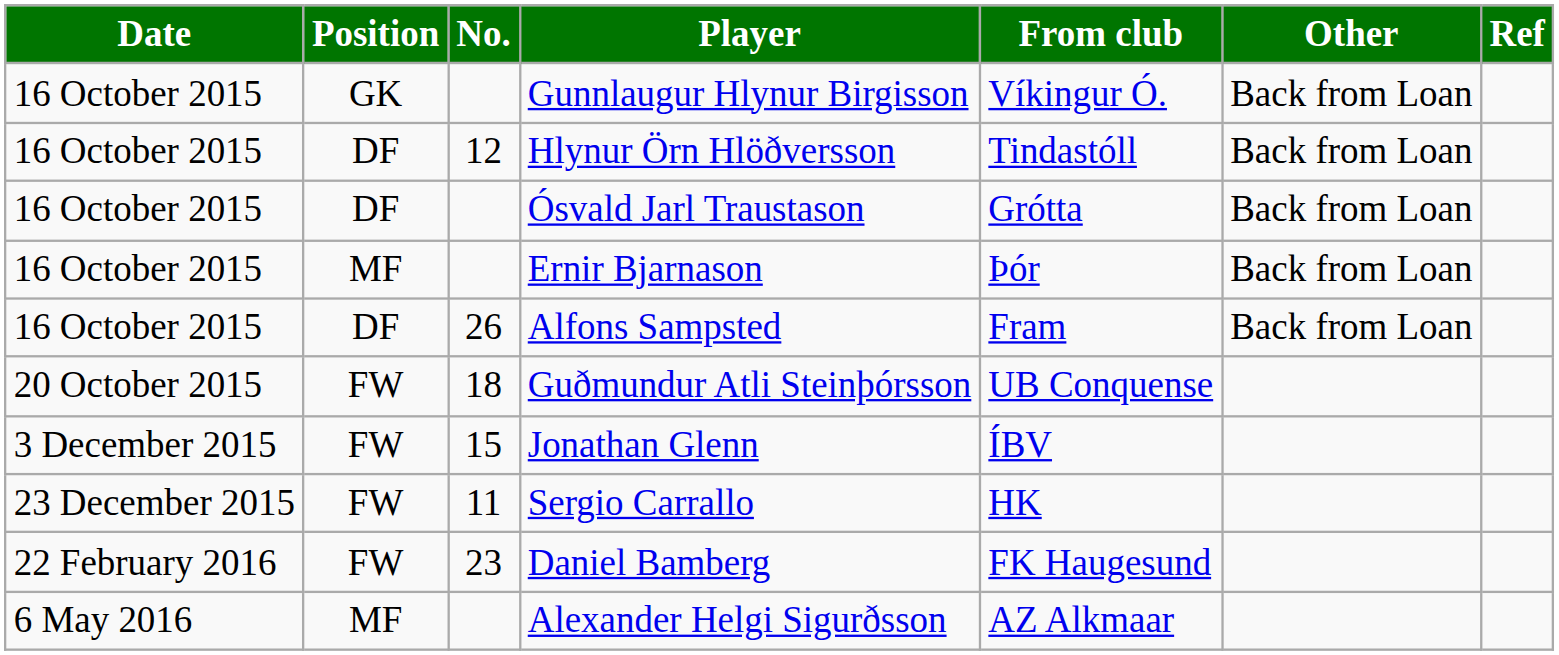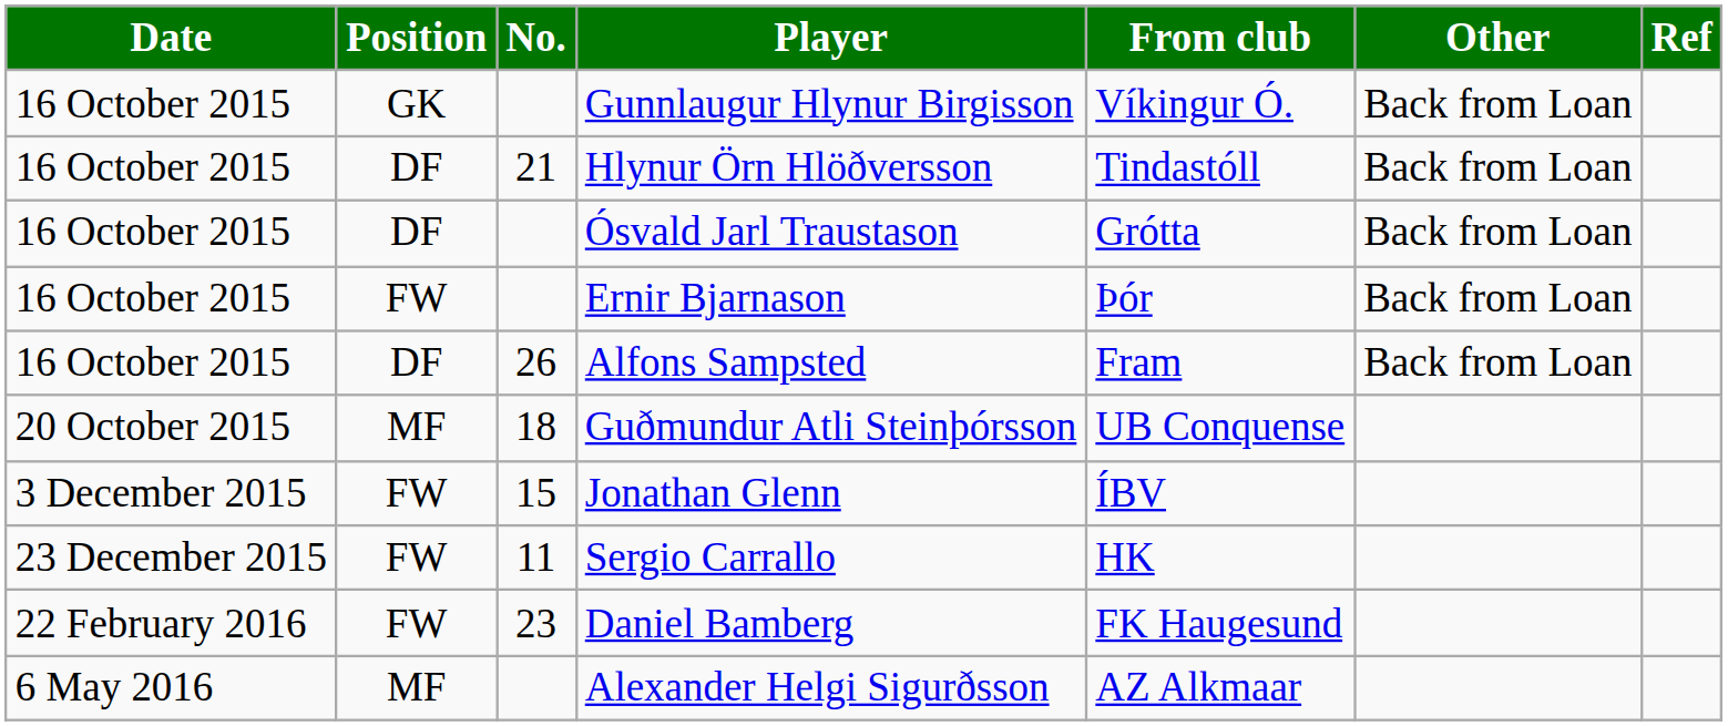Hlynur Örn Hlöðversson | No.: 12 -> 21
Ernir Bjarnason | Position: MF -> FW
Guðmundur Atli Steinþórsson | Position: FW -> MF
